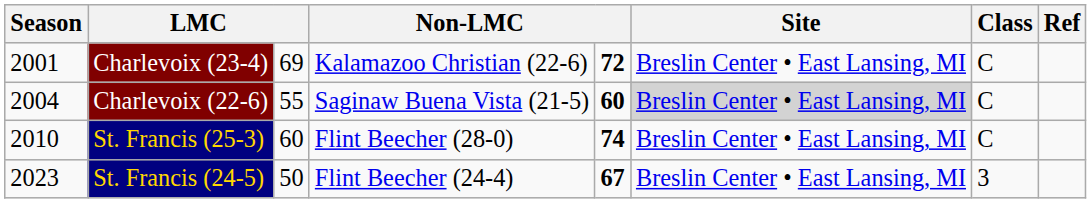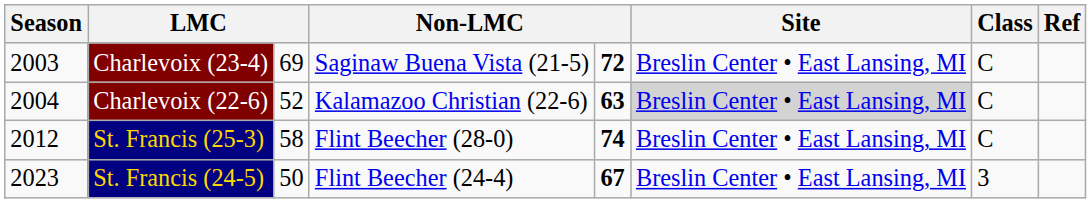Charlevoix (23-4) | Season: 2001 -> 2003
Charlevoix (23-4) | column 4: Kalamazoo Christian (22-6) -> Saginaw Buena Vista (21-5)
Charlevoix (22-6) | column 3: 55 -> 52
Charlevoix (22-6) | column 4: Saginaw Buena Vista (21-5) -> Kalamazoo Christian (22-6)
Charlevoix (22-6) | column 5: 60 -> 63
St. Francis (25-3) | Season: 2010 -> 2012
St. Francis (25-3) | column 3: 60 -> 58
